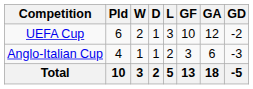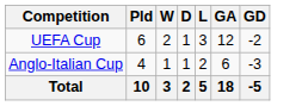- column: GF | 10 | 3 | 13
